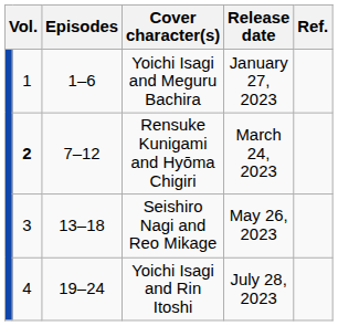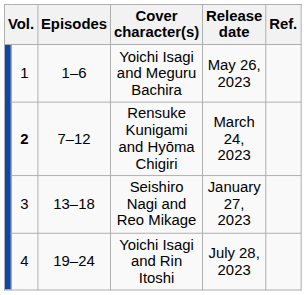Yoichi Isagi and Meguru Bachira | Release date: January 27, 2023 -> May 26, 2023
Seishiro Nagi and Reo Mikage | Release date: May 26, 2023 -> January 27, 2023
